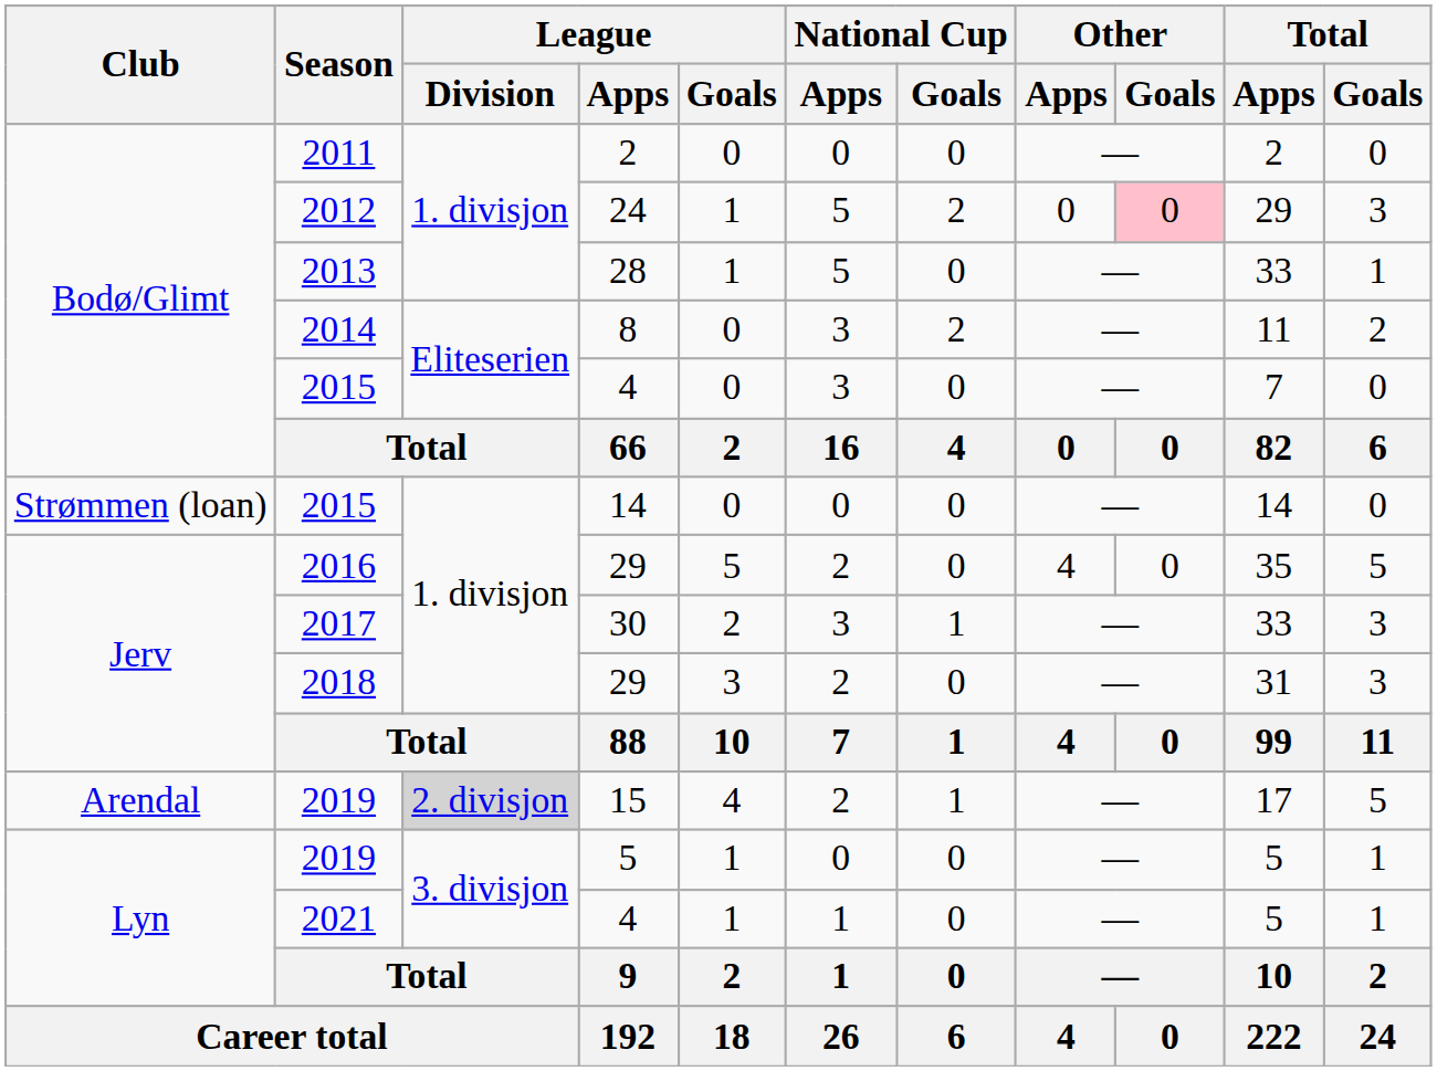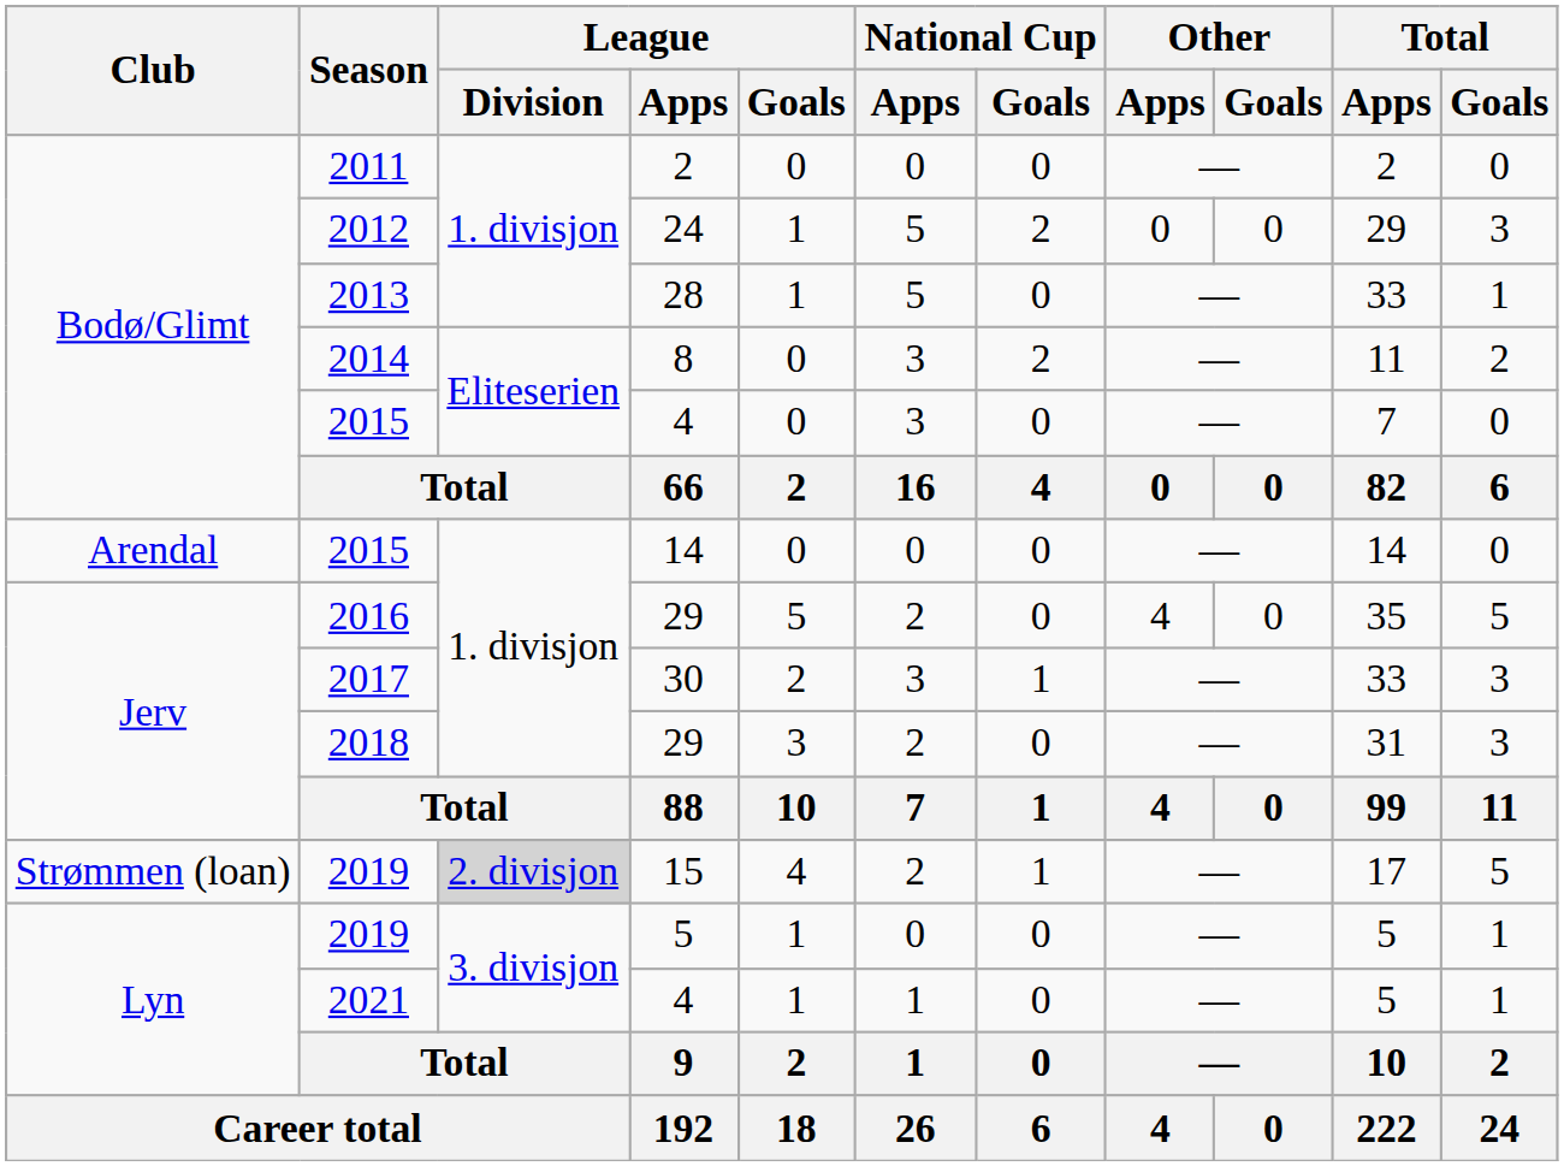2012 | Other / Goals: pink background -> no background
2015 / 14 | Club: Strømmen (loan) -> Arendal
2019 / 15 | Club: Arendal -> Strømmen (loan)
